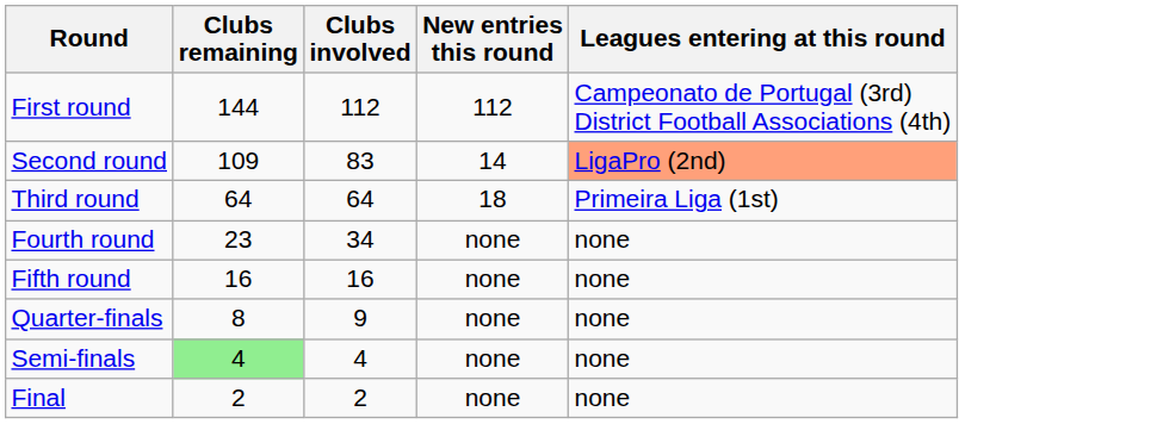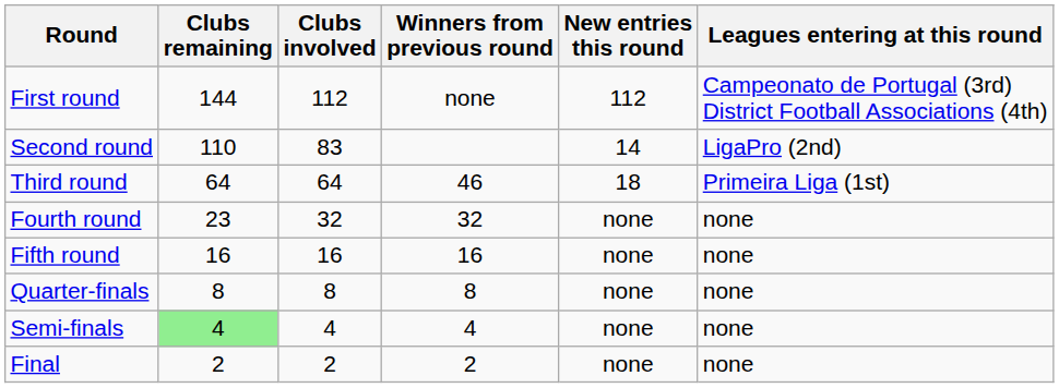+ column: Winners from previous round | none | 46 | 32 | 16 | 8 | 4 | 2
Second round | Clubs remaining: 109 -> 110
Second round | Leagues entering at this round: lightsalmon background -> no background
Fourth round | Clubs involved: 34 -> 32
Quarter-finals | Clubs involved: 9 -> 8
